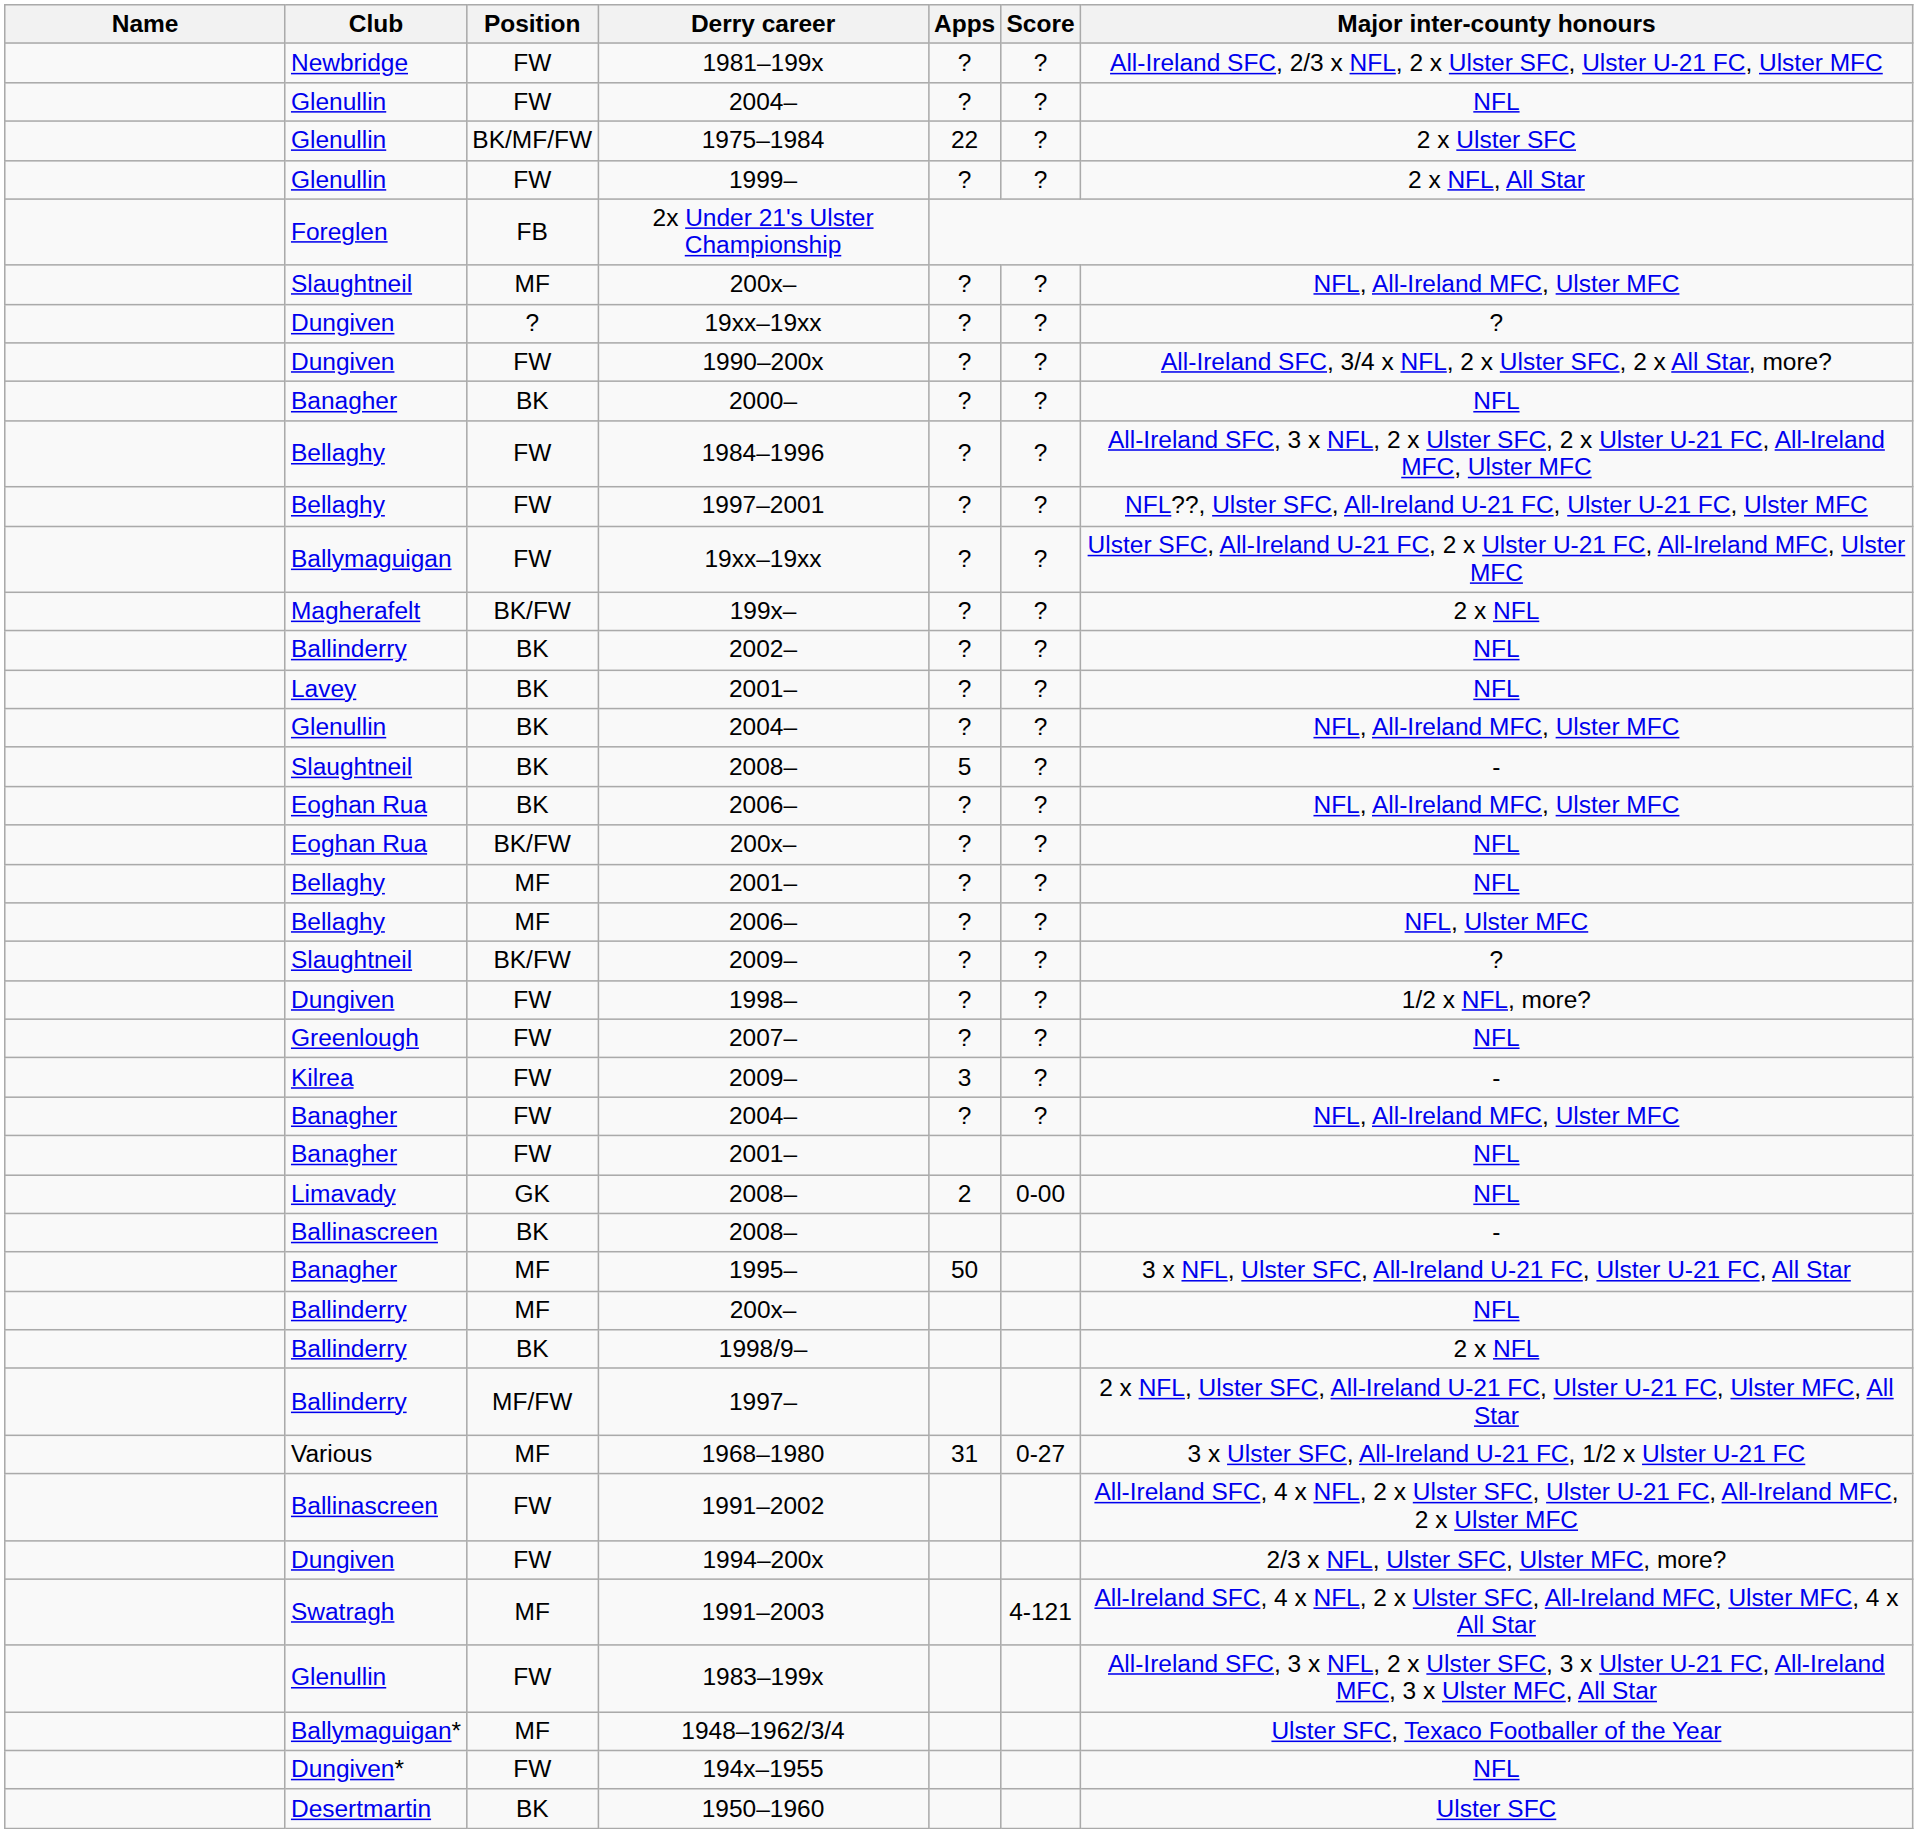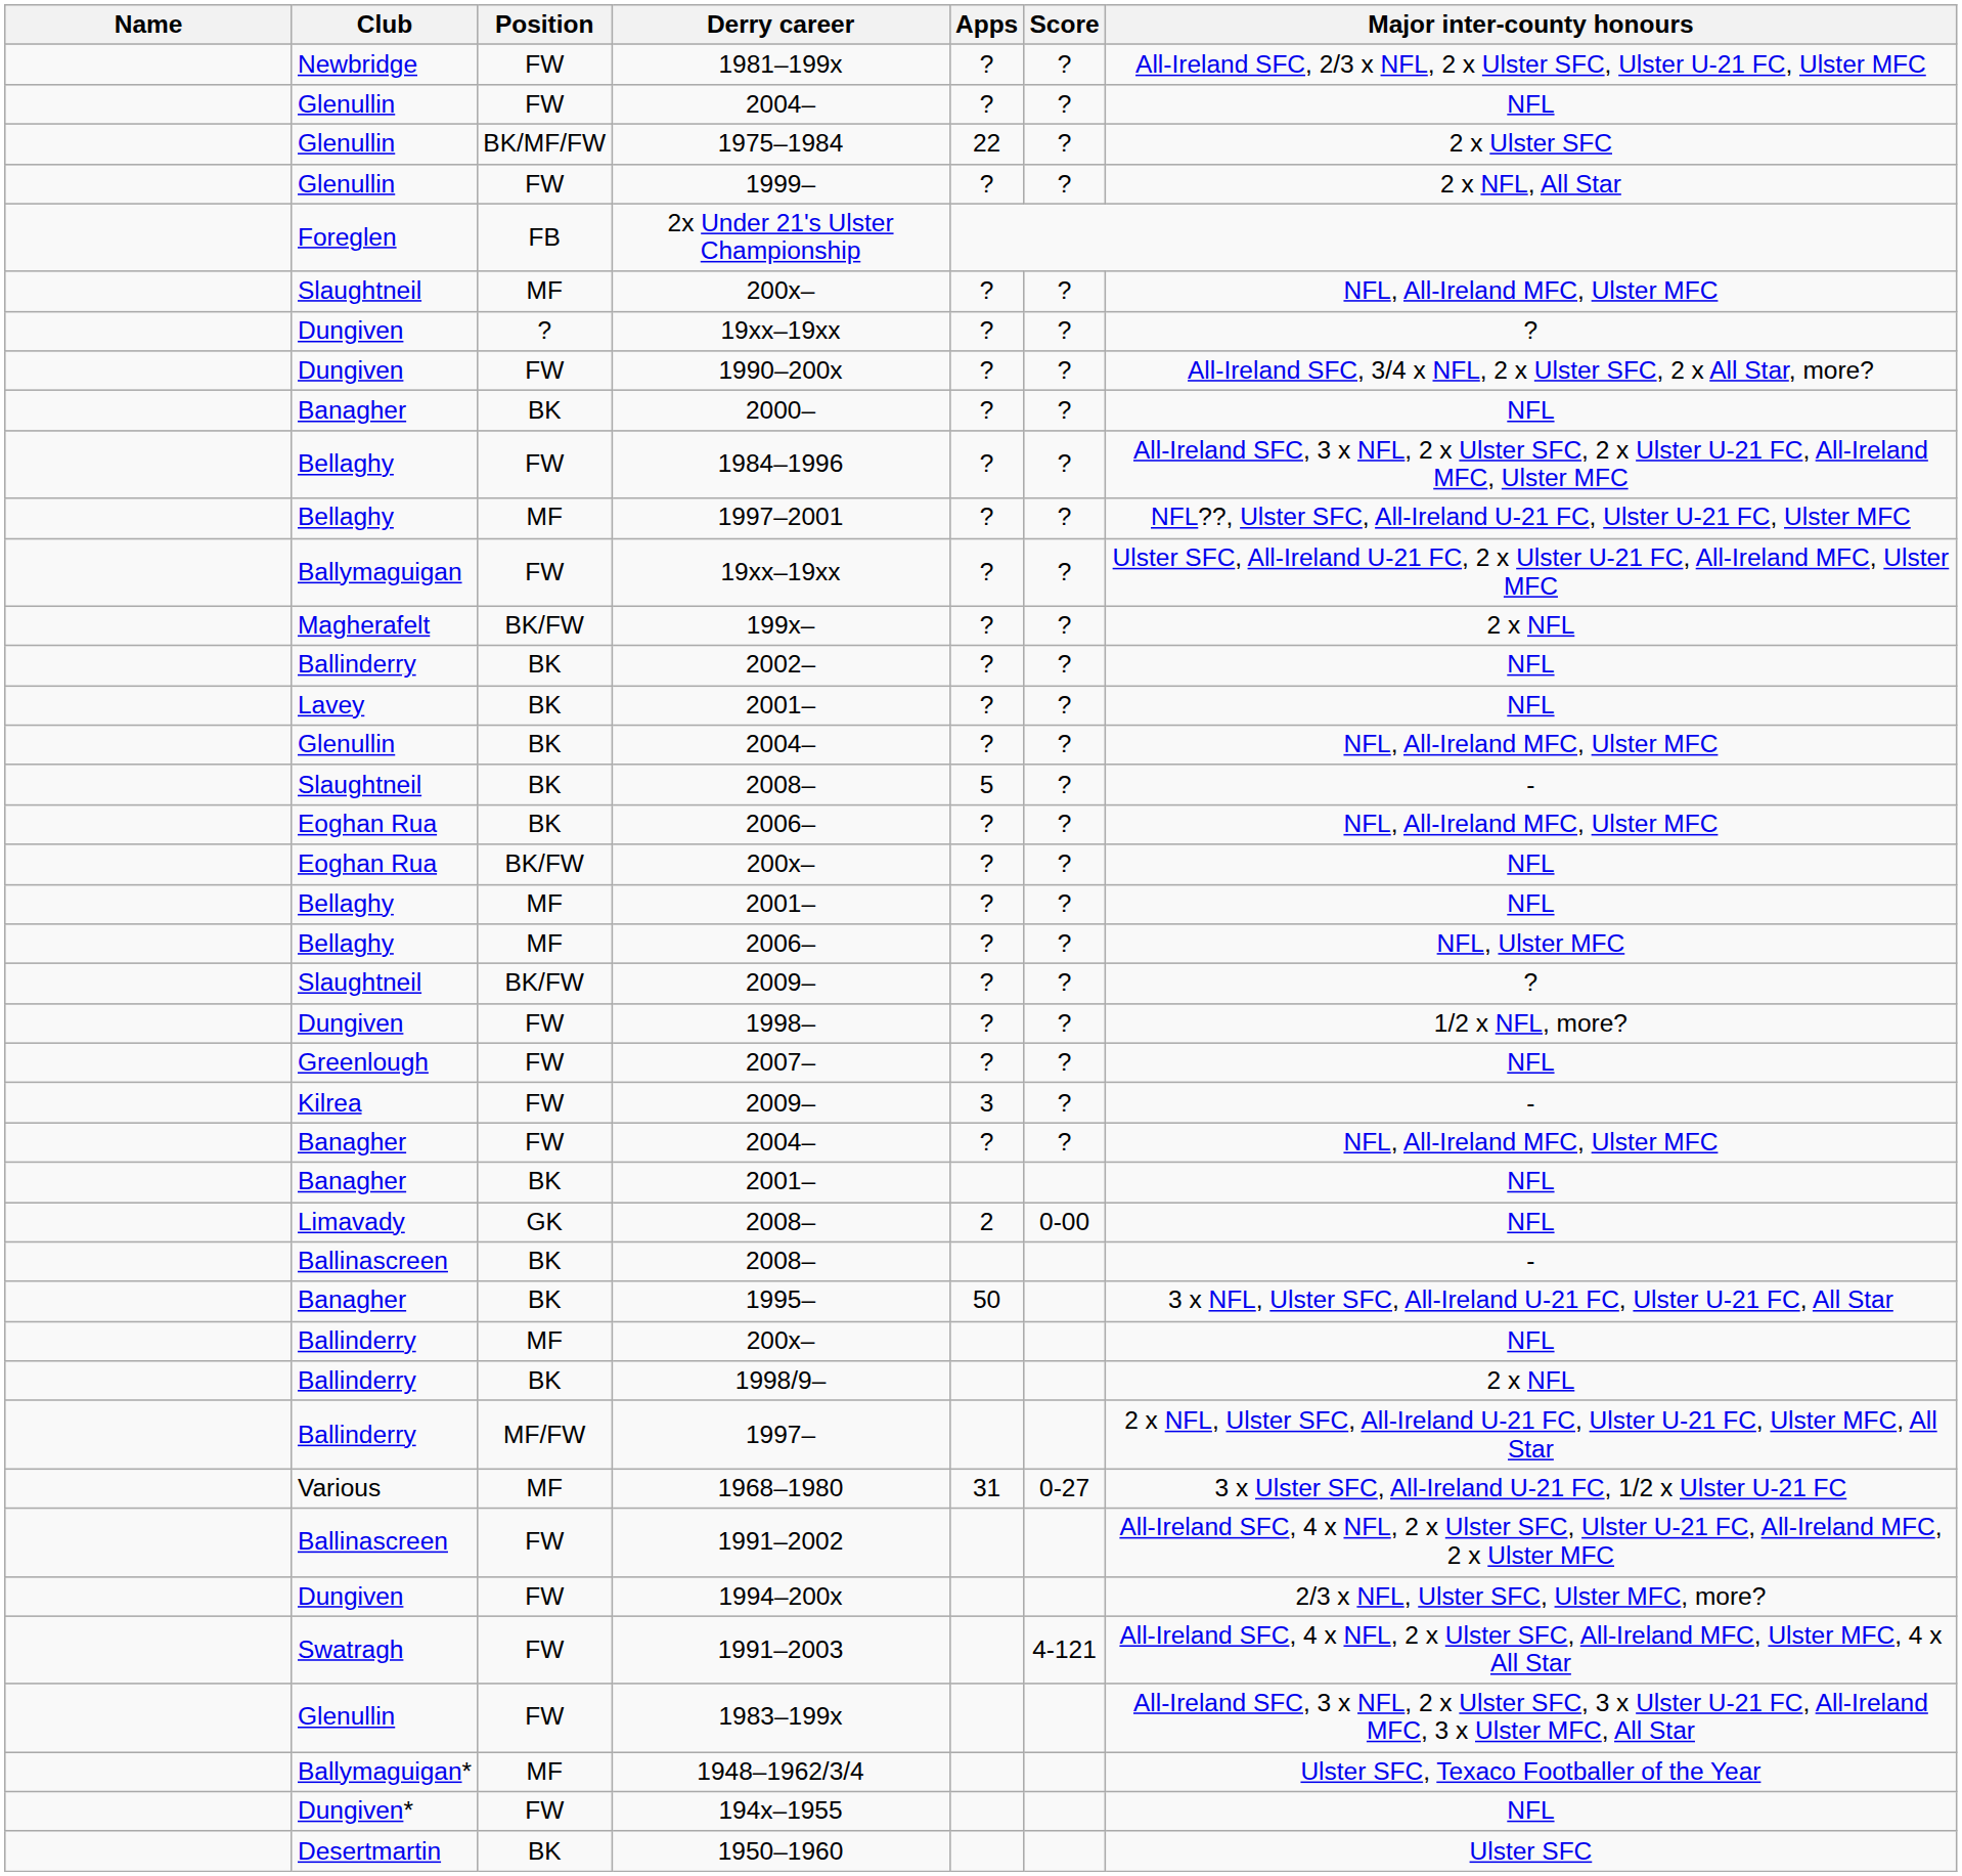1997–2001 | Position: FW -> MF
Banagher / 2001– | Position: FW -> BK
1995– | Position: MF -> BK
1991–2003 | Position: MF -> FW
